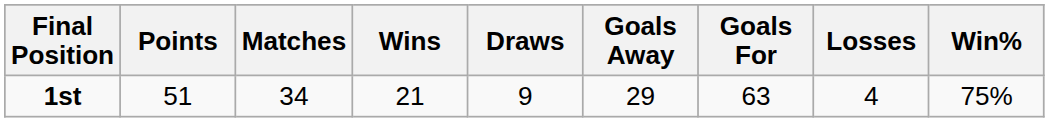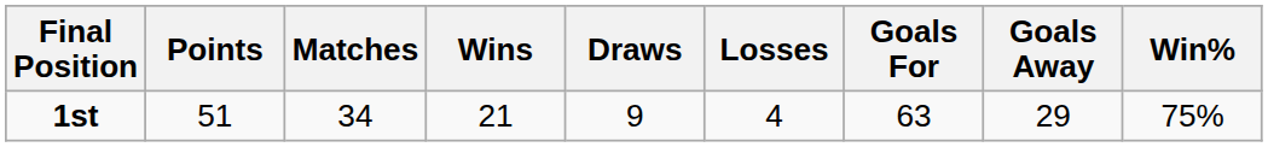columns swapped: Losses <-> Goals Away
